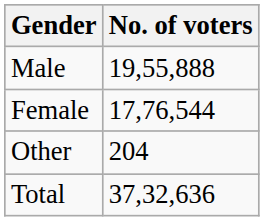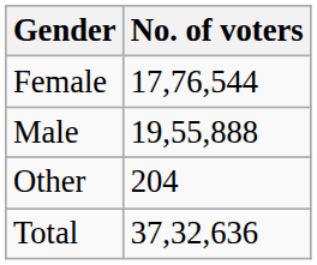rows swapped: Male <-> Female
